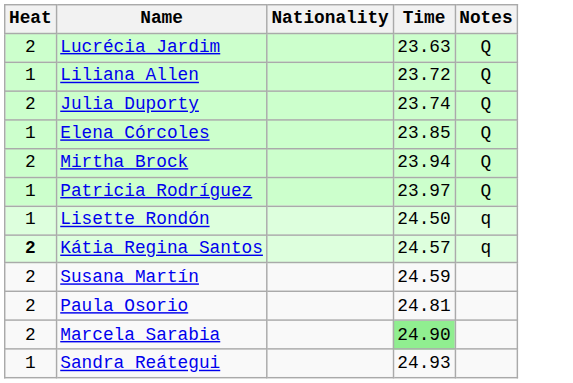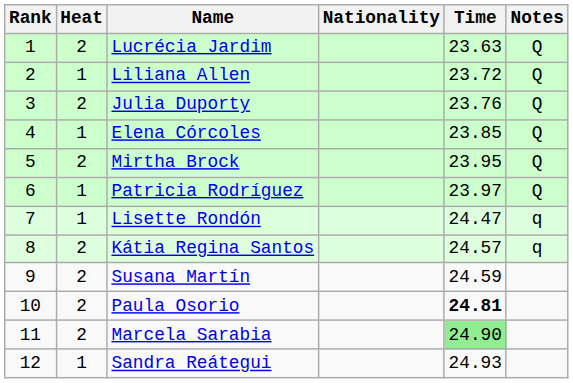+ column: Rank | 1 | 2 | 3 | 4 | 5 | 6 | 7 | 8 | 9 | 10 | 11 | 12
Julia Duporty | Time: 23.74 -> 23.76
Mirtha Brock | Time: 23.94 -> 23.95
Lisette Rondón | Time: 24.50 -> 24.47
Kátia Regina Santos | Heat: bold -> normal
Paula Osorio | Time: normal -> bold
